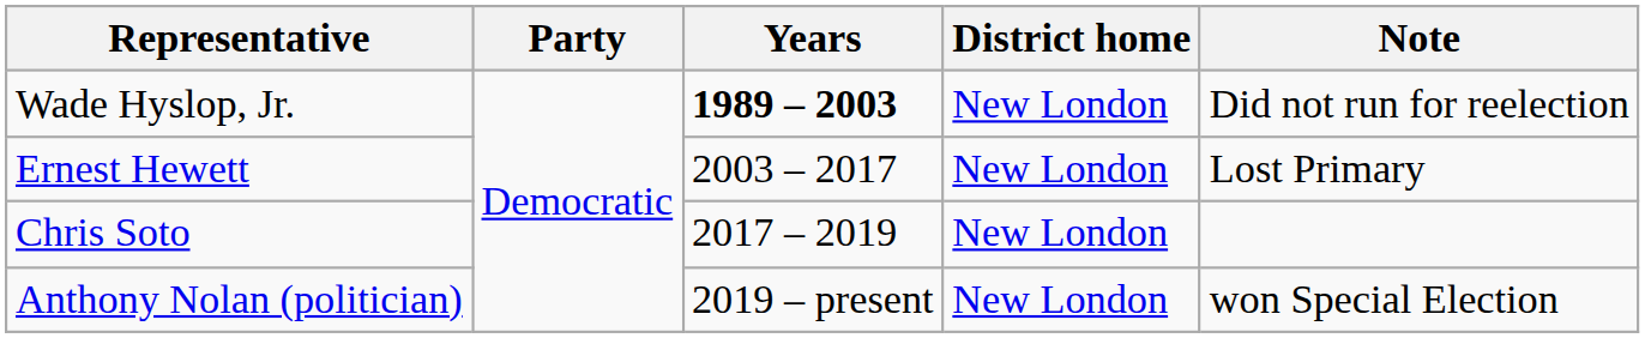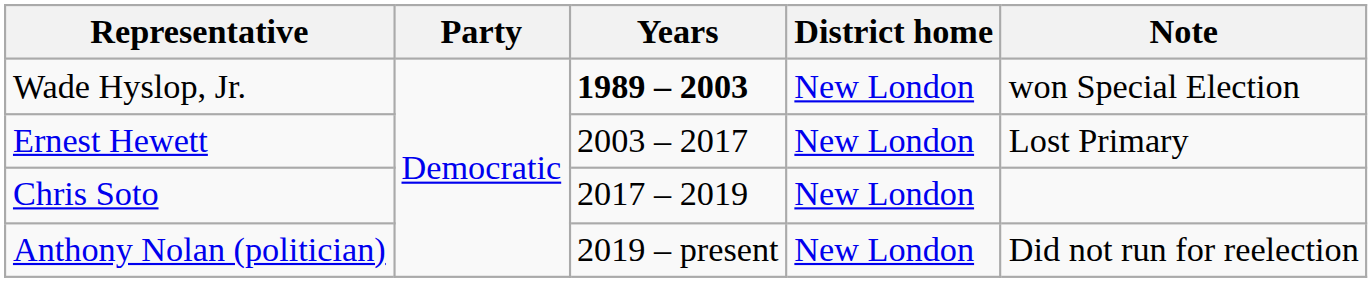Wade Hyslop, Jr. | Note: Did not run for reelection -> won Special Election
Anthony Nolan (politician) | Note: won Special Election -> Did not run for reelection
